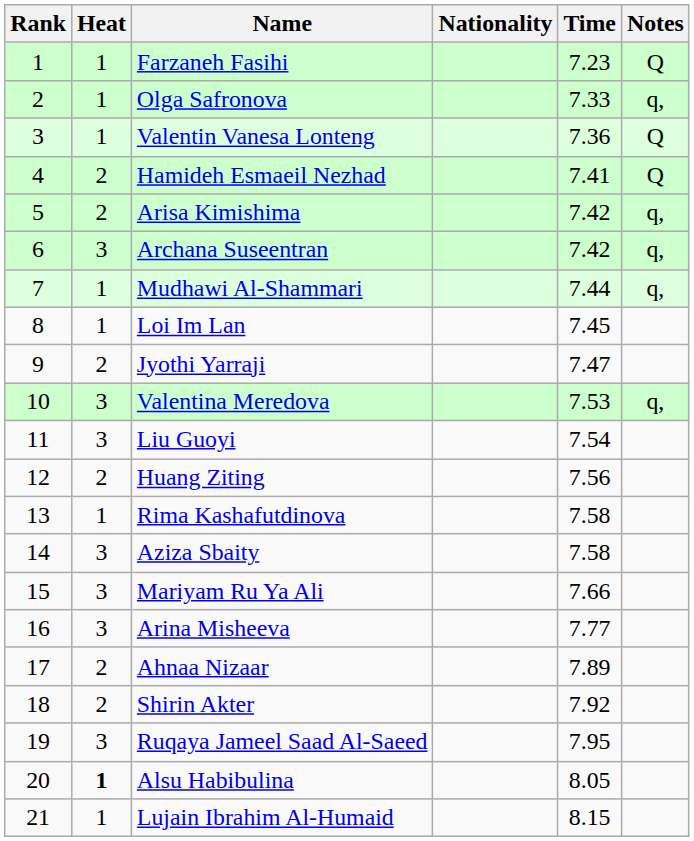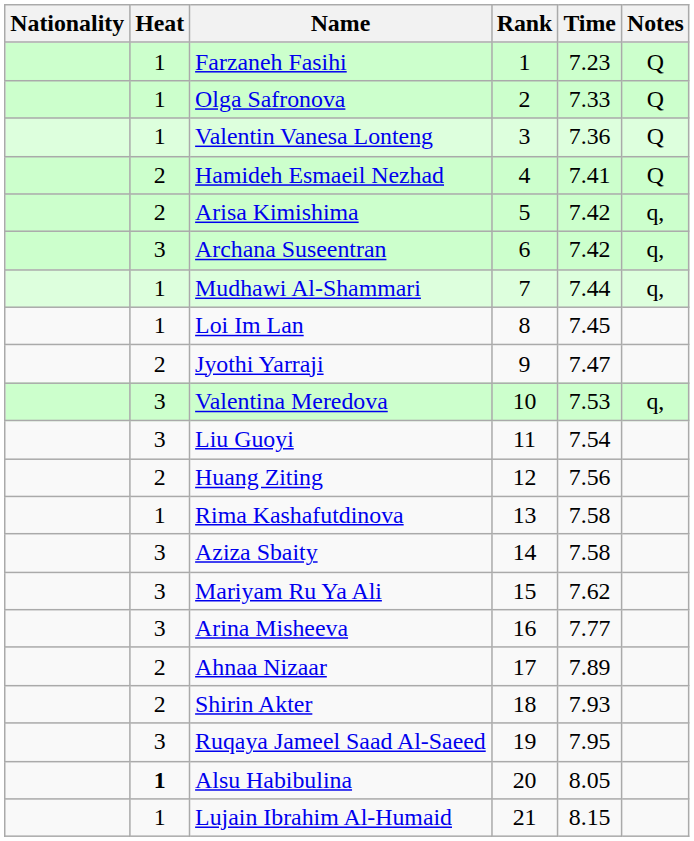columns swapped: Rank <-> Nationality
Olga Safronova | Notes: q, -> Q
Mariyam Ru Ya Ali | Time: 7.66 -> 7.62
Shirin Akter | Time: 7.92 -> 7.93
